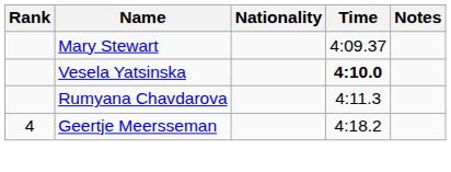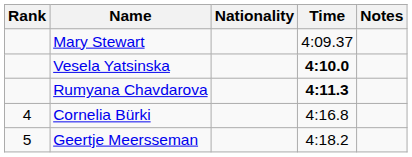Rumyana Chavdarova | Time: normal -> bold
+ row: 4 | Cornelia Bürki | 4:16.8
Geertje Meersseman | Rank: 4 -> 5
